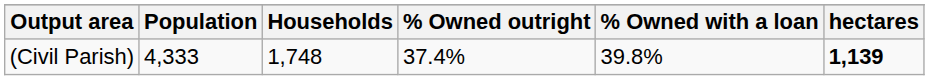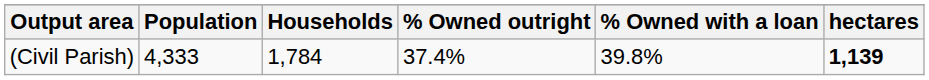(Civil Parish) | Households: 1,748 -> 1,784
